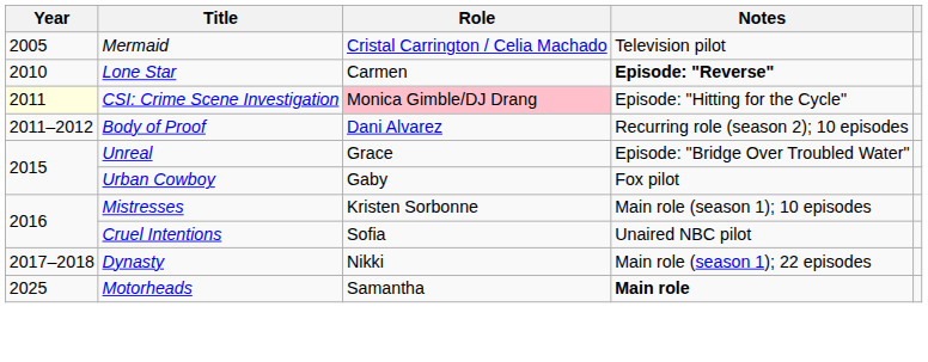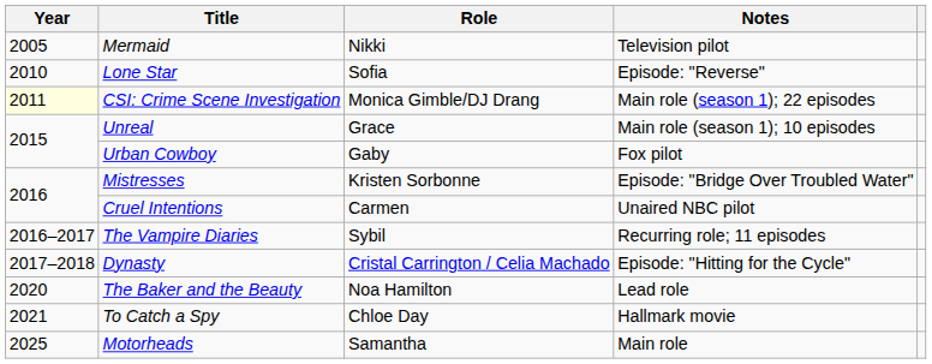Mermaid | Role: Cristal Carrington / Celia Machado -> Nikki
Lone Star | Role: Carmen -> Sofia
Lone Star | Notes: bold -> normal
CSI: Crime Scene Investigation | Role: pink background -> no background
CSI: Crime Scene Investigation | Notes: Episode: "Hitting for the Cycle" -> Main role (season 1); 22 episodes
- row: 2011–2012 | Body of Proof | Dani Alvarez | Recurring role (season 2); 10 episodes
Unreal | Notes: Episode: "Bridge Over Troubled Water" -> Main role (season 1); 10 episodes
Mistresses | Notes: Main role (season 1); 10 episodes -> Episode: "Bridge Over Troubled Water"
Cruel Intentions | Role: Sofia -> Carmen
+ row: 2016–2017 | The Vampire Diaries | Sybil | Recurring role; 11 episodes
Dynasty | Role: Nikki -> Cristal Carrington / Celia Machado
Dynasty | Notes: Main role (season 1); 22 episodes -> Episode: "Hitting for the Cycle"
+ row: 2020 | The Baker and the Beauty | Noa Hamilton | Lead role
+ row: 2021 | To Catch a Spy | Chloe Day | Hallmark movie
Motorheads | Notes: bold -> normal
